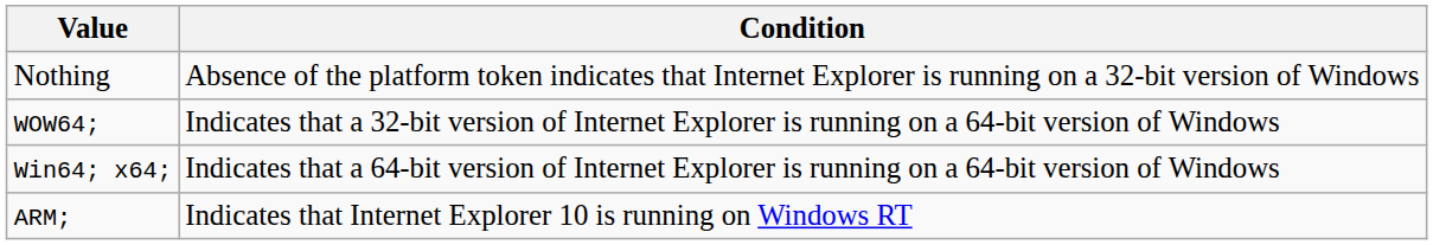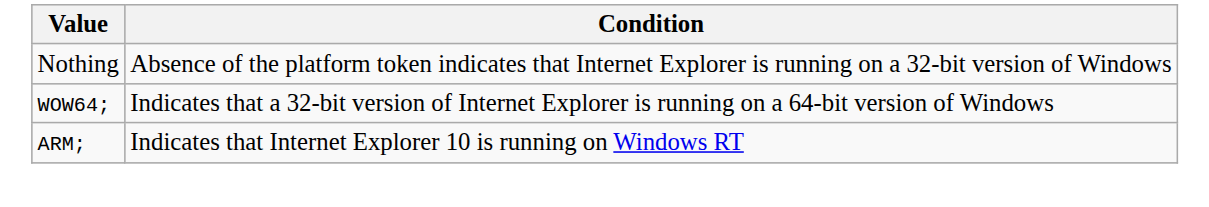- row: Win64; x64; | Indicates that a 64-bit version of Internet Explorer is running on a 64-bit version of Windows
